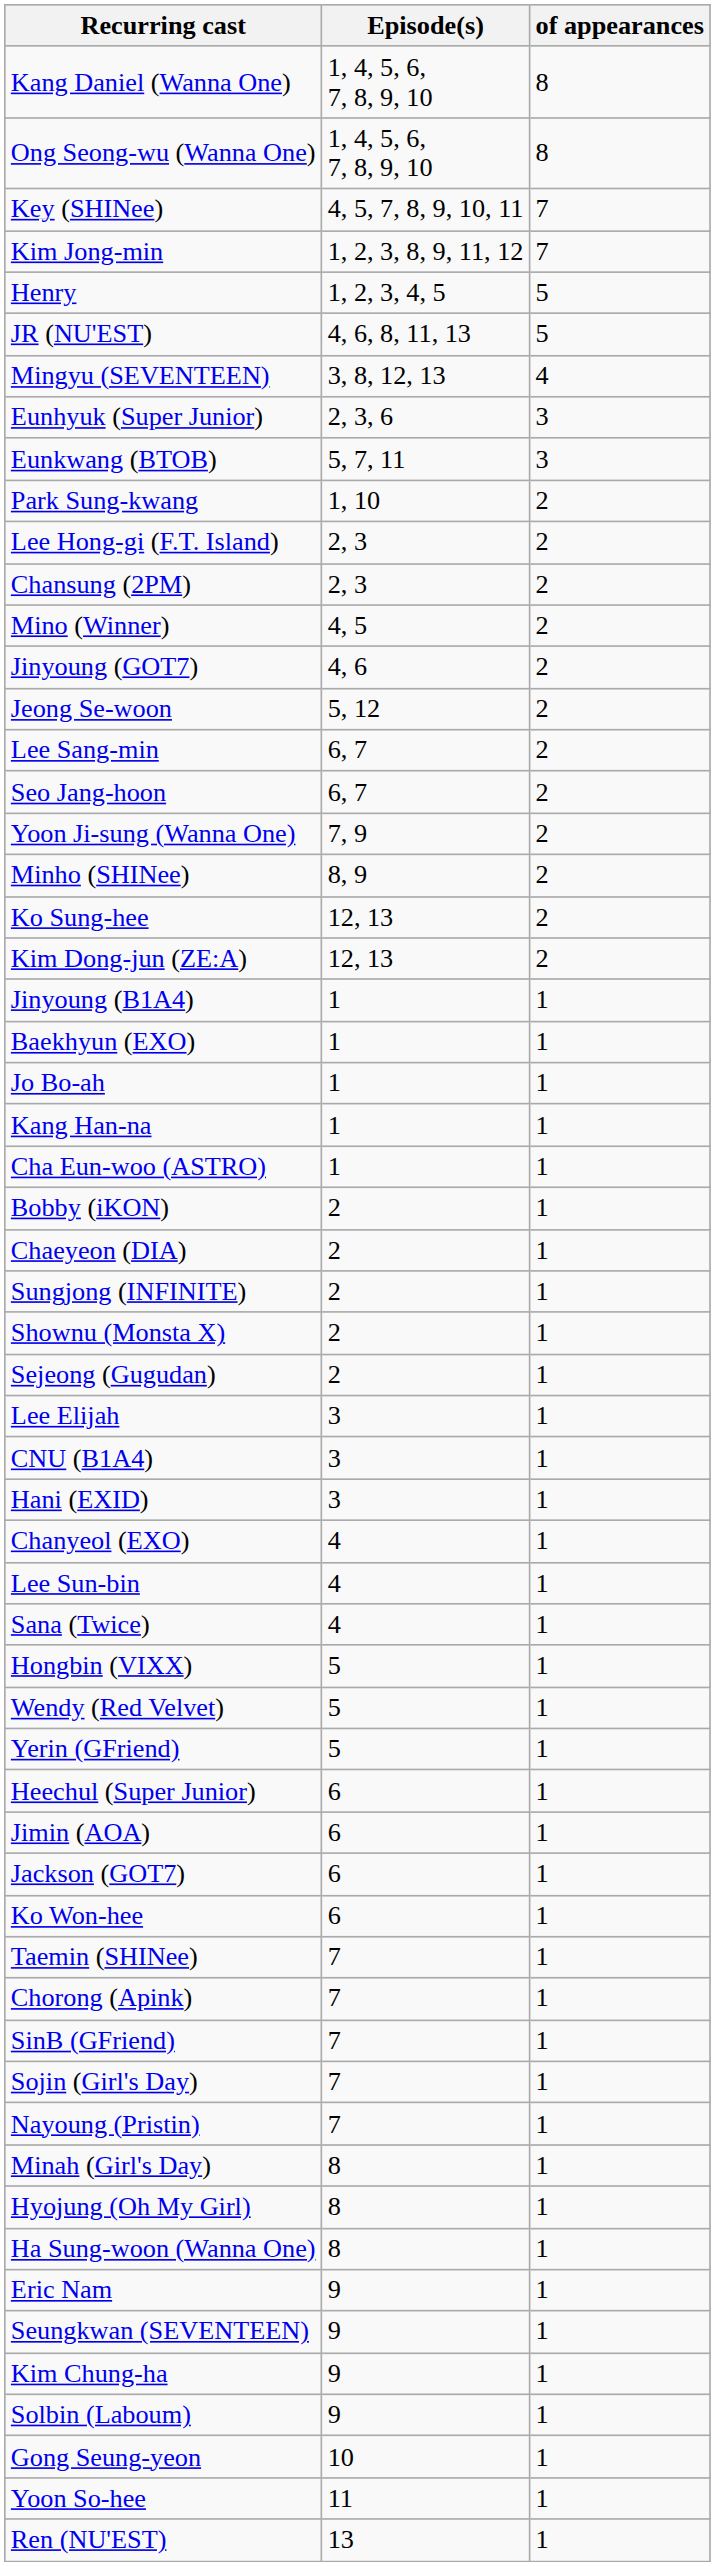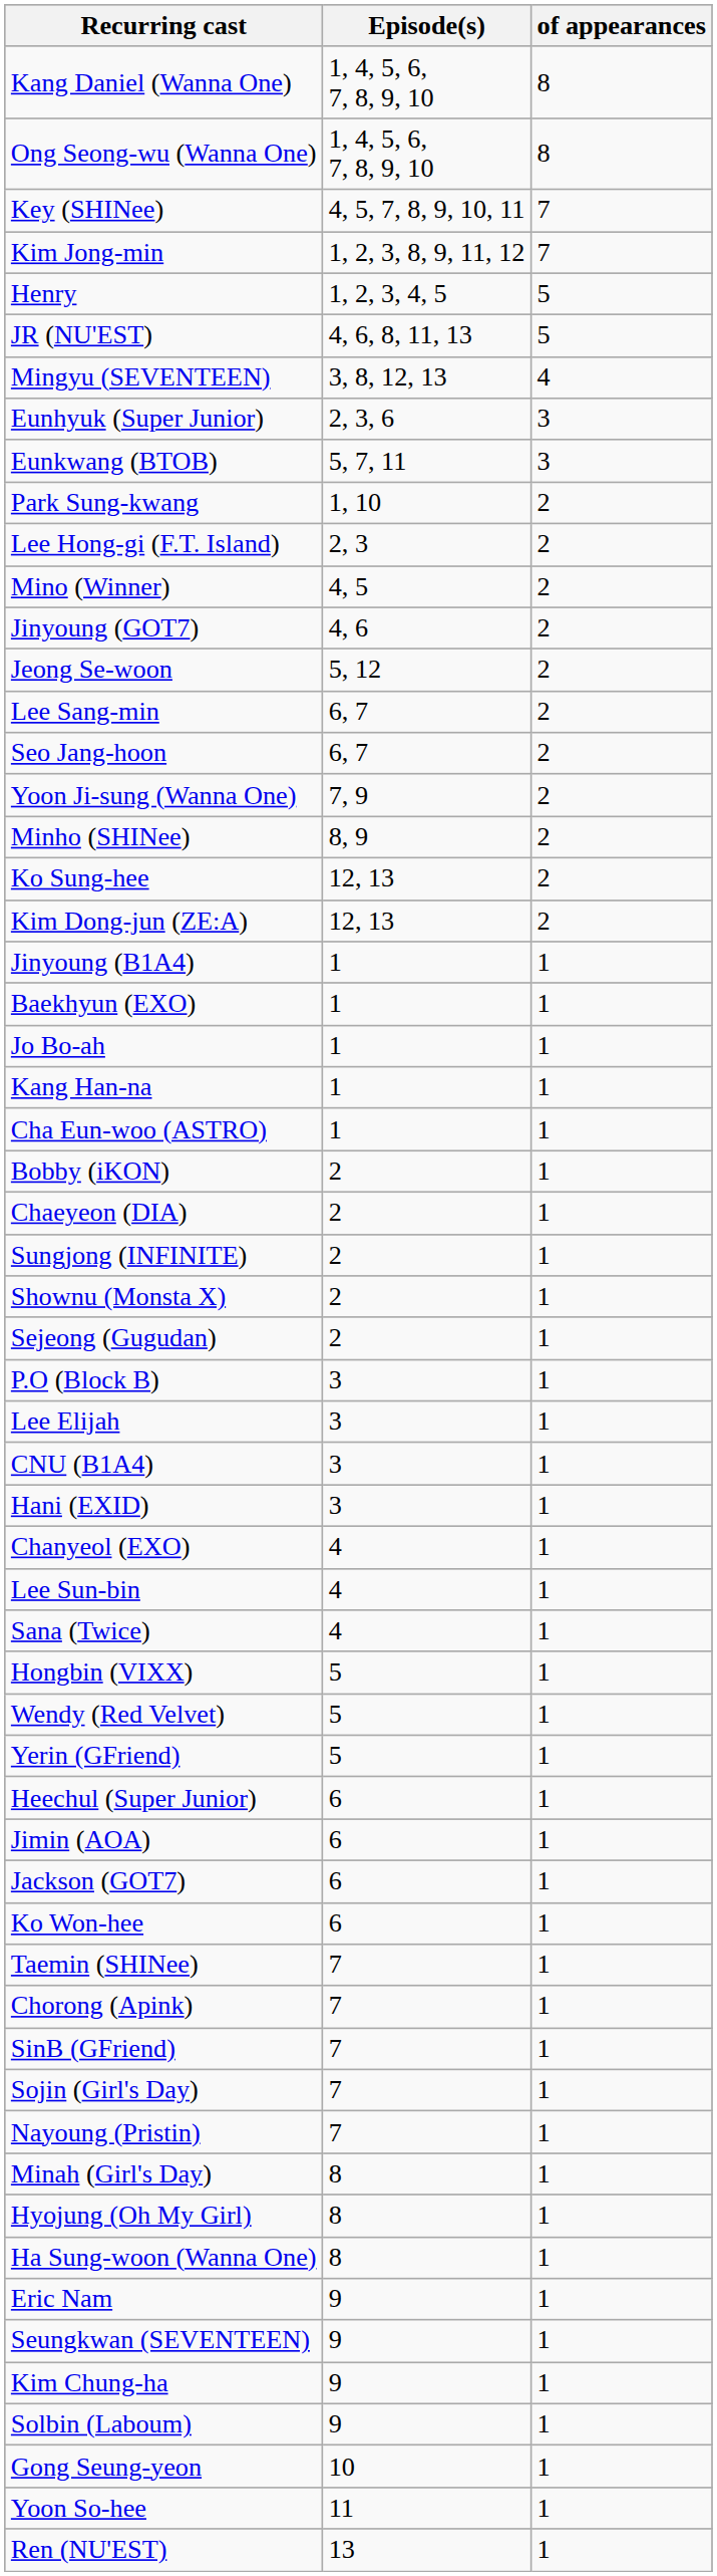- row: Chansung (2PM) | 2, 3 | 2
+ row: P.O (Block B) | 3 | 1
